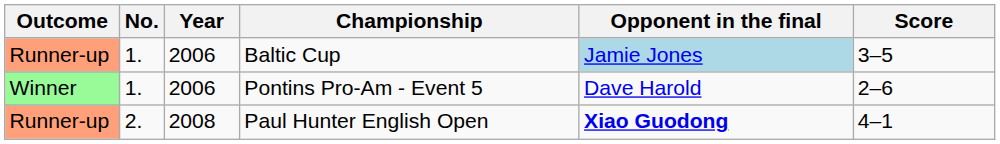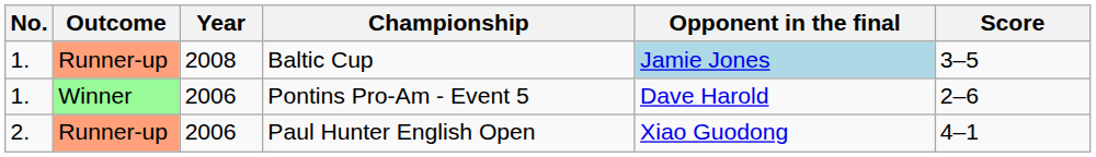columns swapped: Outcome <-> No.
Baltic Cup | Year: 2006 -> 2008
Paul Hunter English Open | Year: 2008 -> 2006
Paul Hunter English Open | Opponent in the final: bold -> normal
